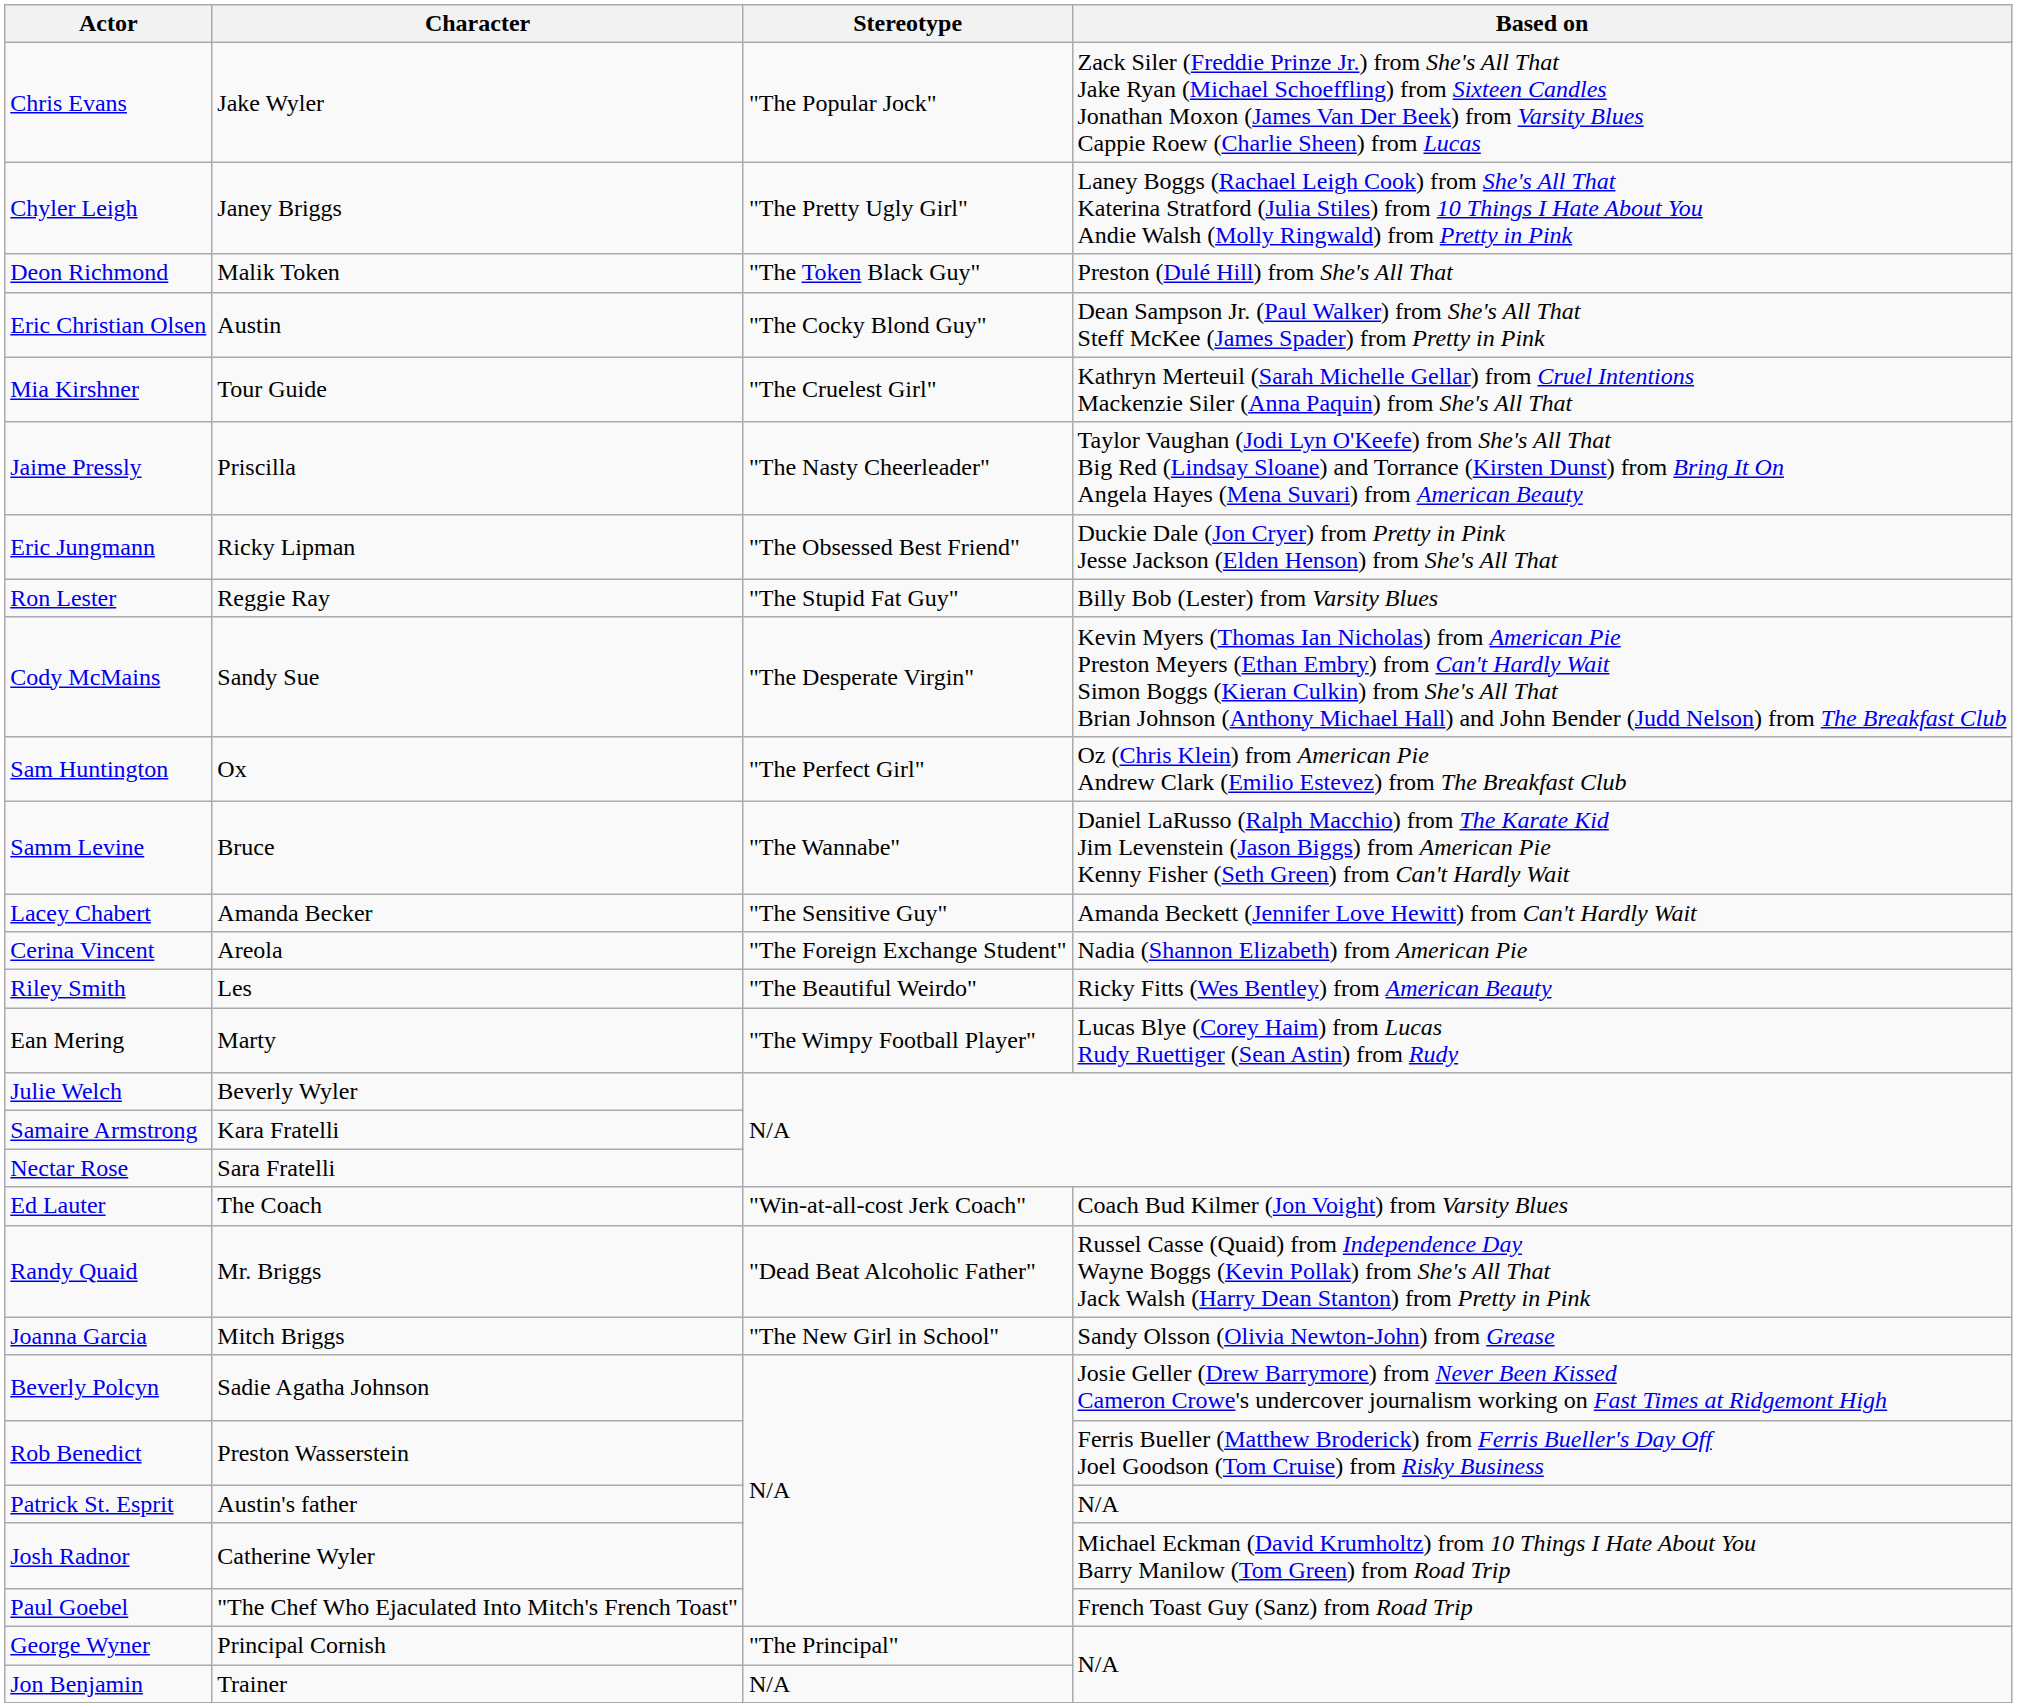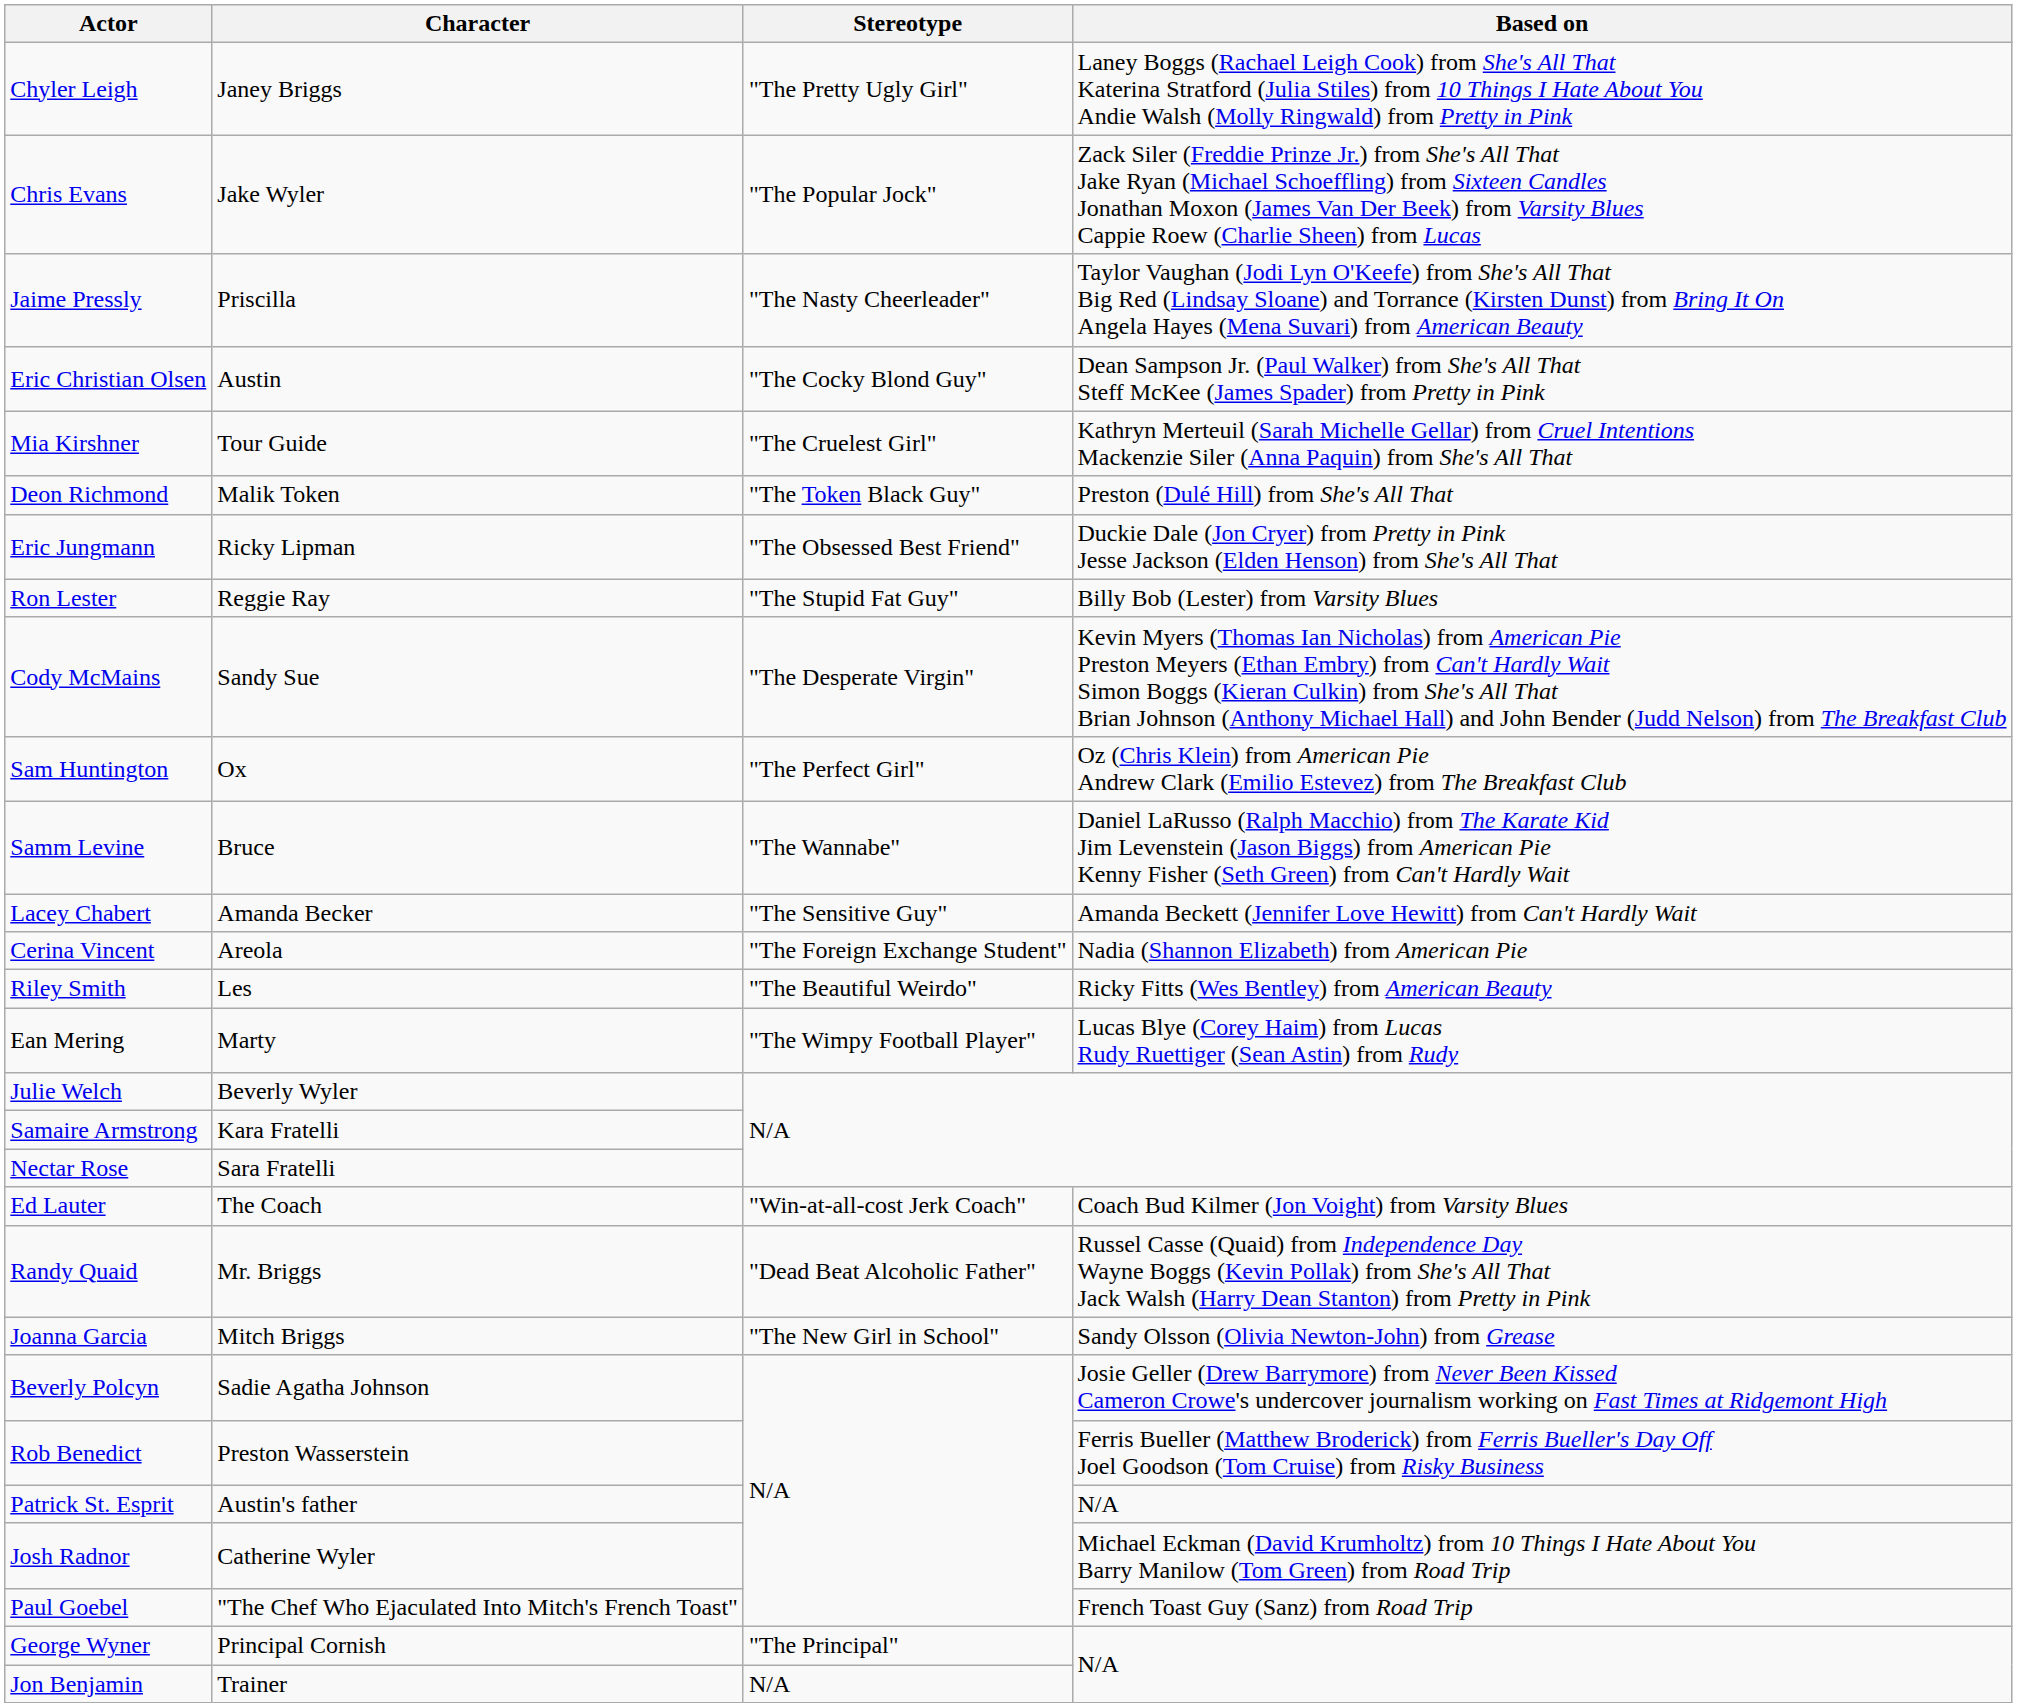rows swapped: Chyler Leigh <-> Chris Evans
rows swapped: Jaime Pressly <-> Deon Richmond
